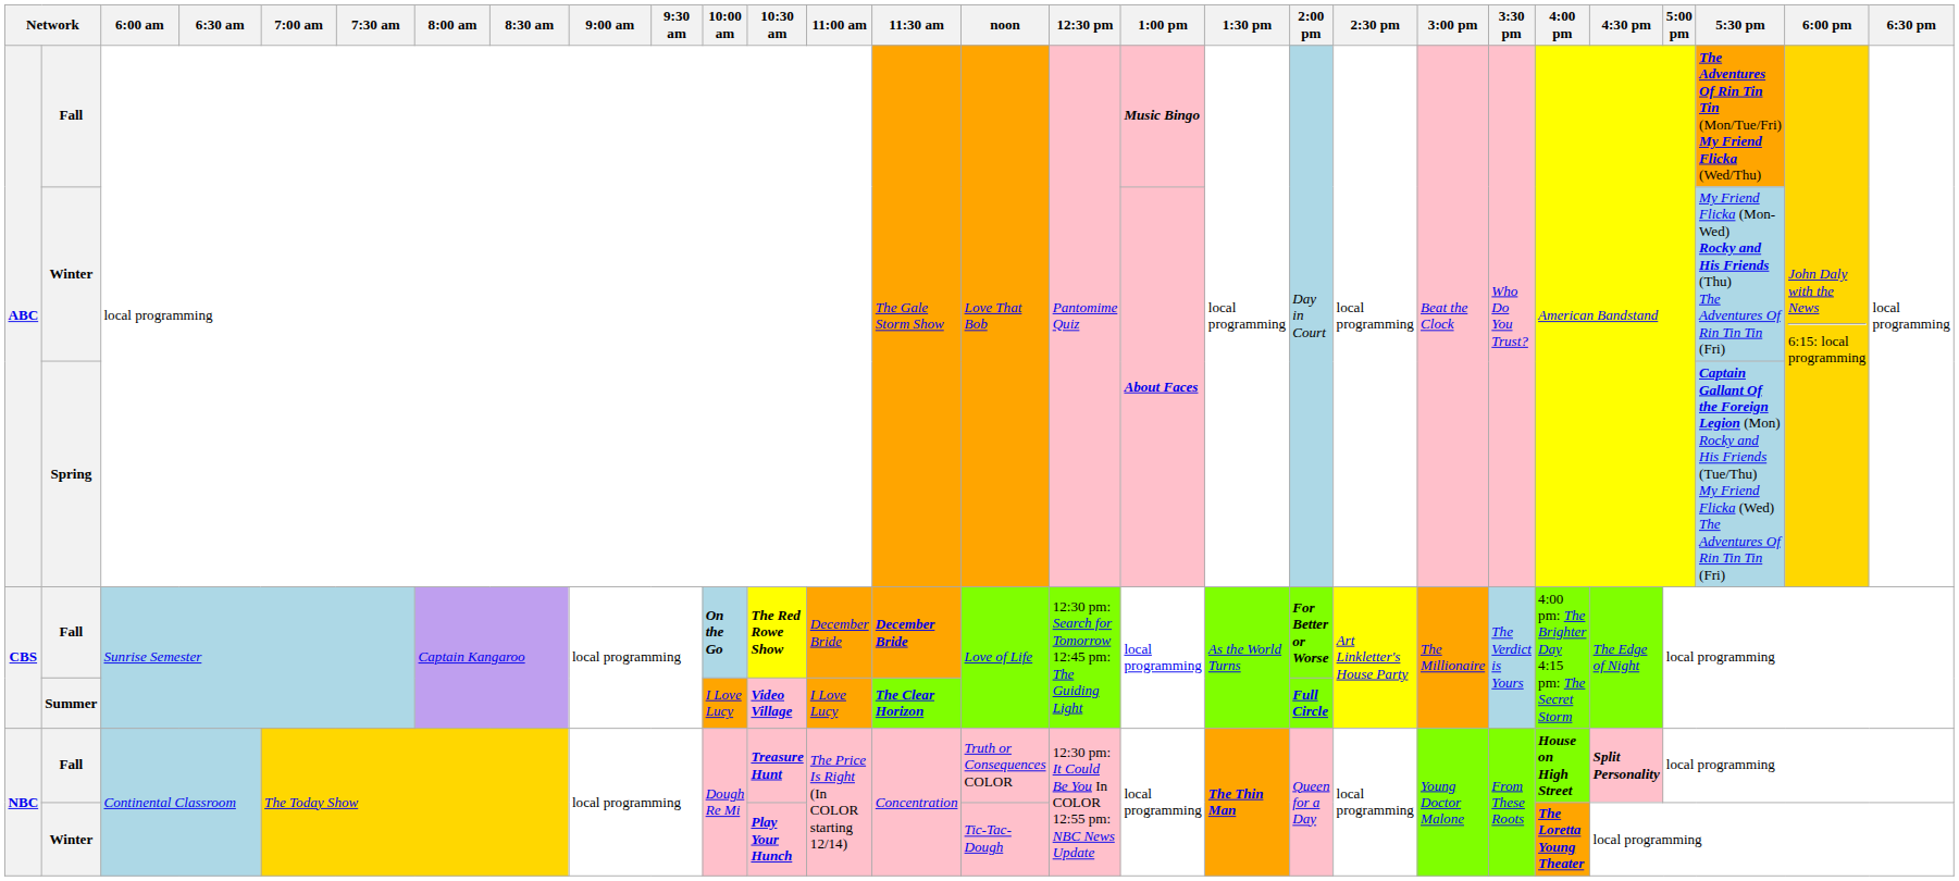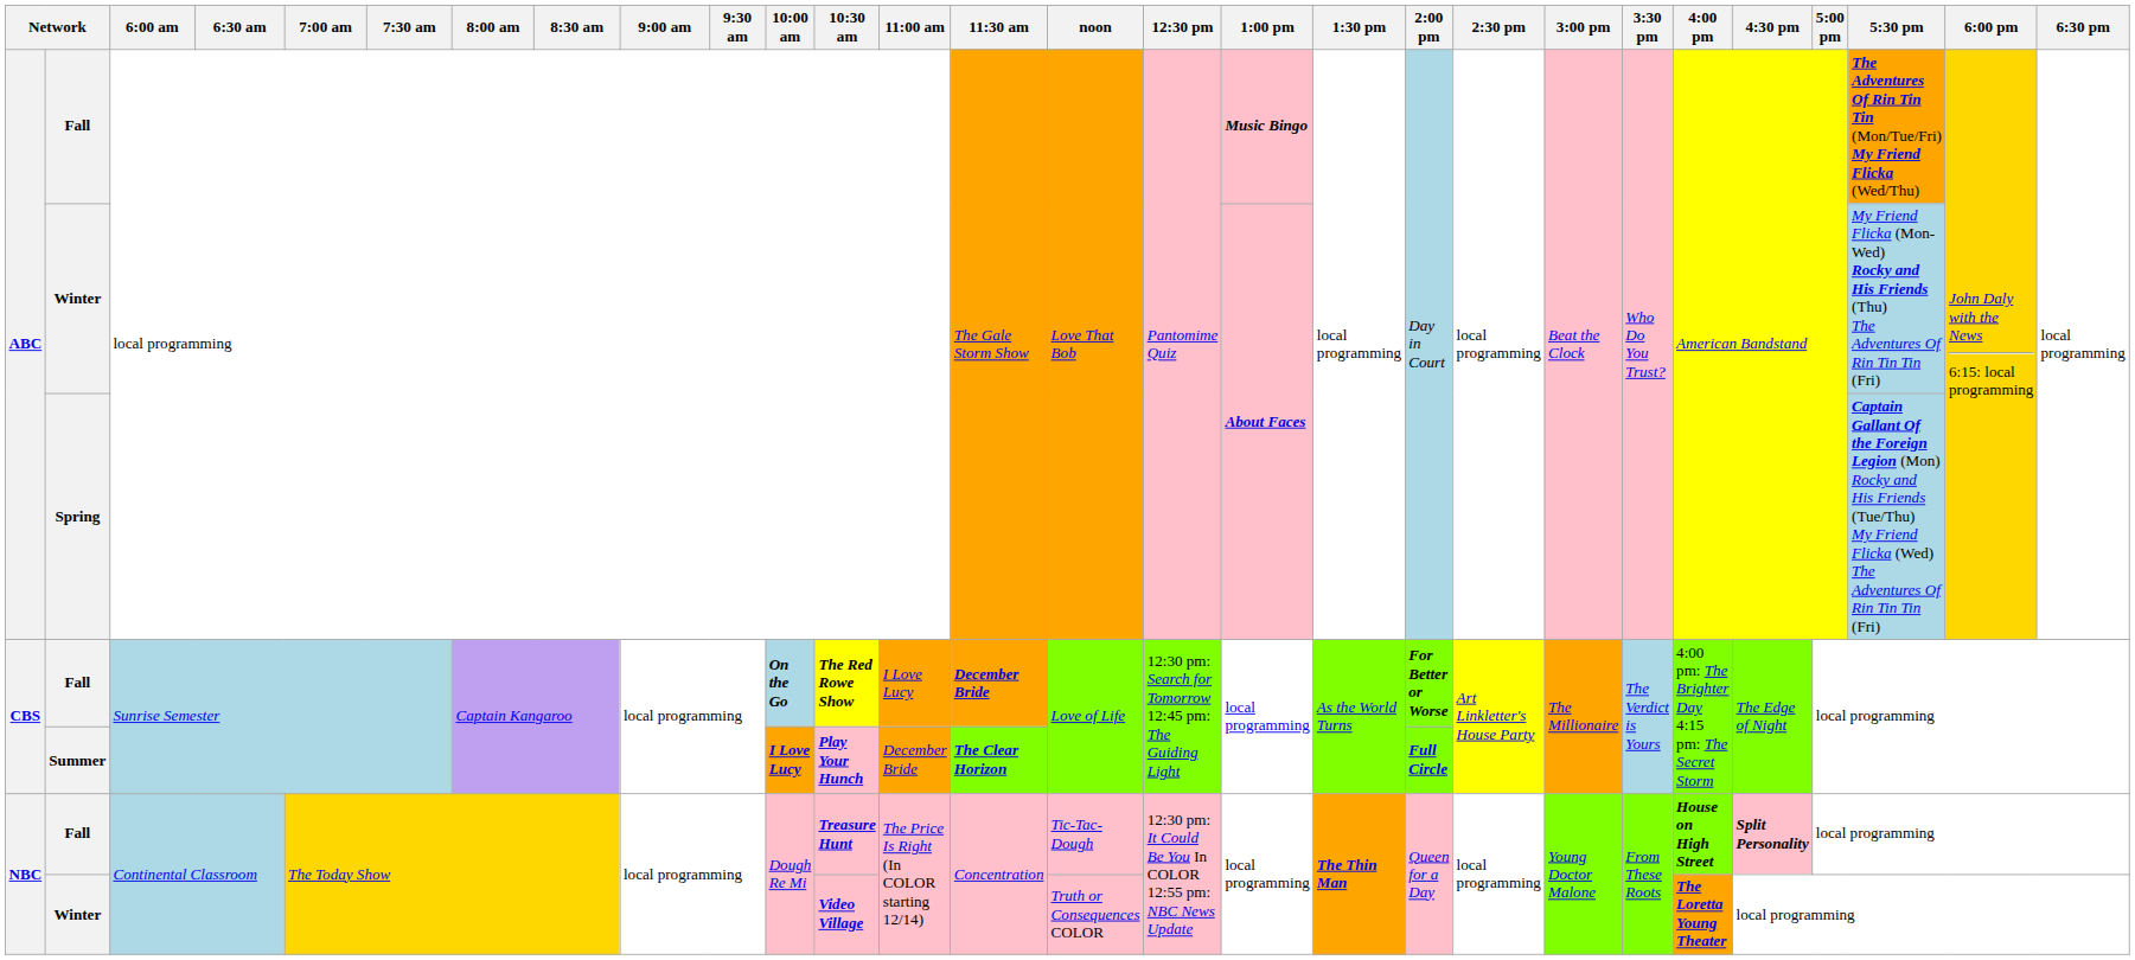CBS / Fall | 11:00 am: December Bride -> I Love Lucy
Summer | 10:00 am: normal -> bold
Summer | 10:30 am: Video Village -> Play Your Hunch
Summer | 11:00 am: I Love Lucy -> December Bride
NBC / Fall | noon: Truth or Consequences COLOR -> Tic-Tac-Dough
NBC / Winter | 10:30 am: Play Your Hunch -> Video Village
NBC / Winter | noon: Tic-Tac-Dough -> Truth or Consequences COLOR
